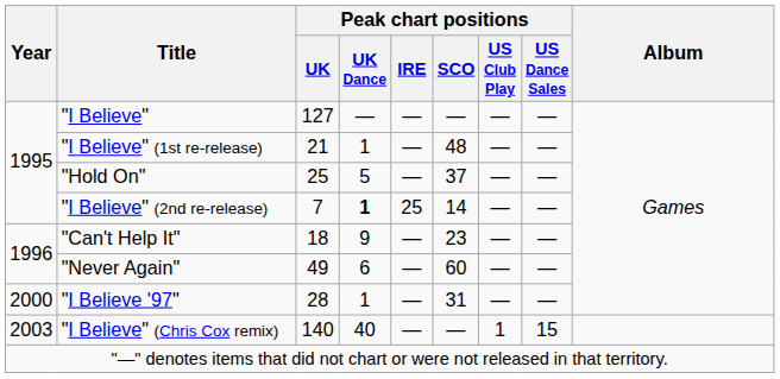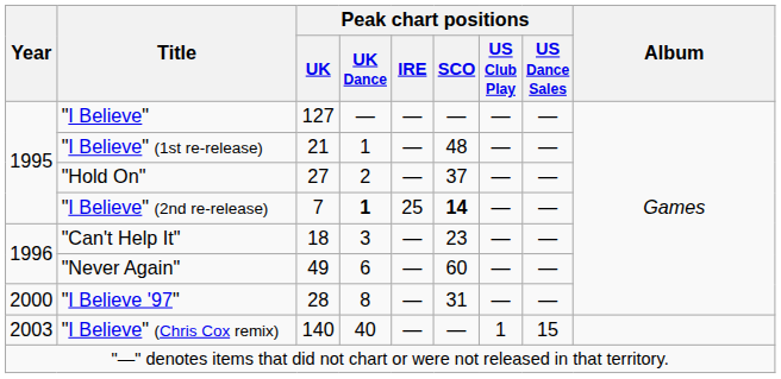"Hold On" | Peak chart positions / UK: 25 -> 27
"Hold On" | Peak chart positions / UK Dance: 5 -> 2
"I Believe" (2nd re-release) | Peak chart positions / SCO: normal -> bold
"Can't Help It" | Peak chart positions / UK Dance: 9 -> 3
"I Believe '97" | Peak chart positions / UK Dance: 1 -> 8
